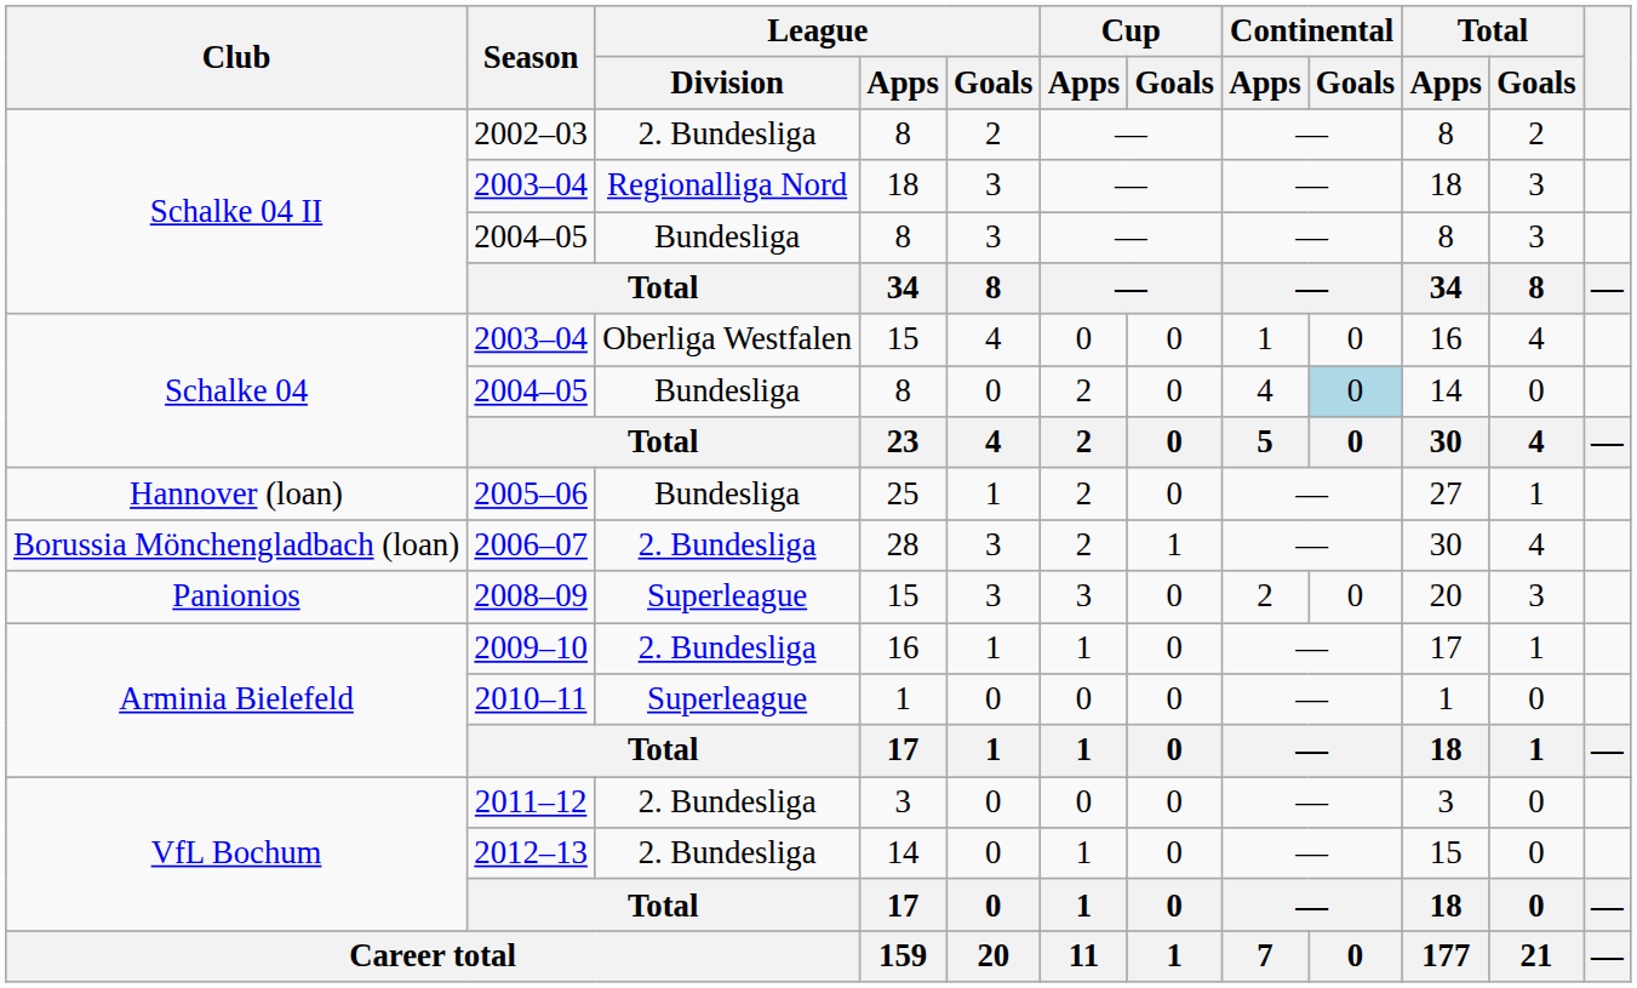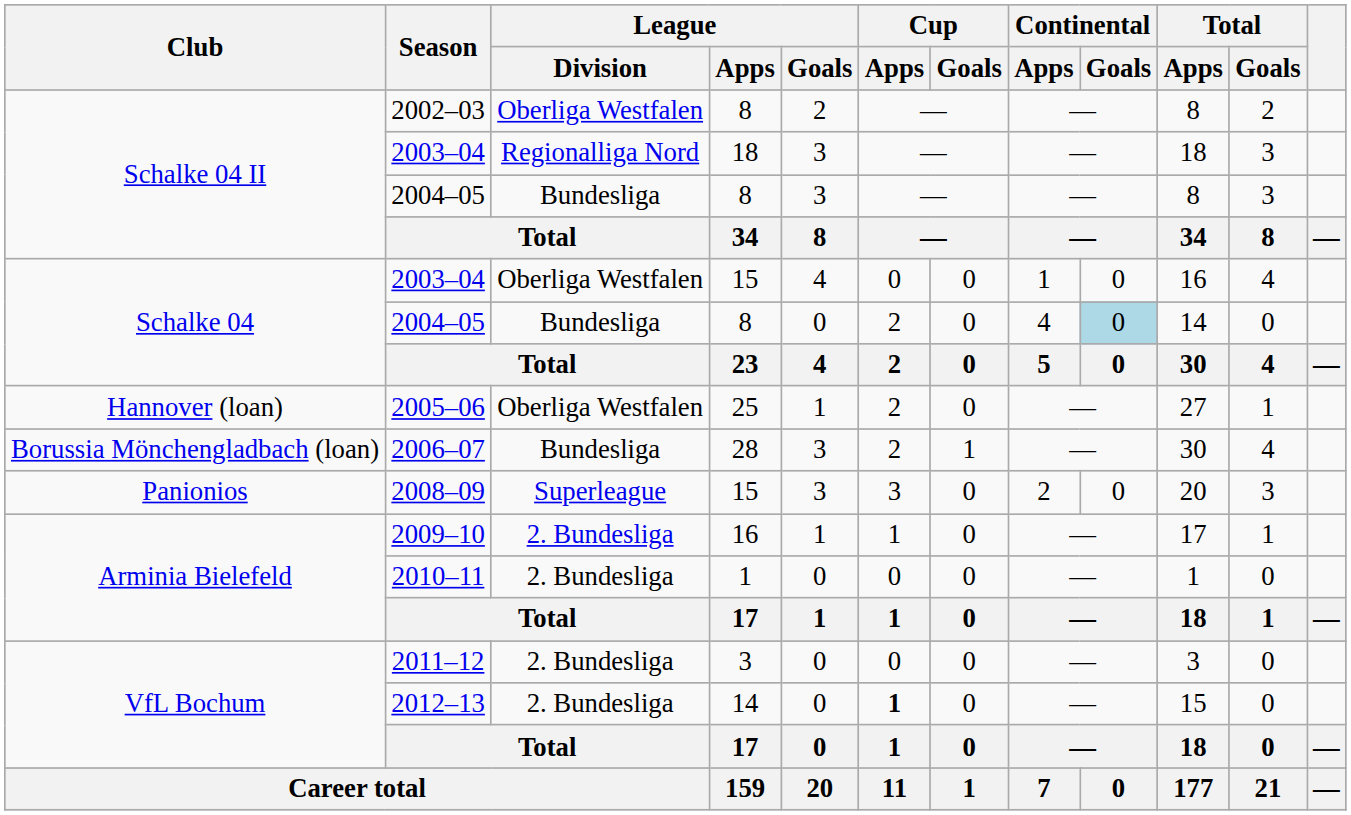2002–03 | League / Division: 2. Bundesliga -> Oberliga Westfalen
2005–06 | League / Division: Bundesliga -> Oberliga Westfalen
2006–07 | League / Division: 2. Bundesliga -> Bundesliga
2010–11 | League / Division: Superleague -> 2. Bundesliga
2012–13 | Cup / Apps: normal -> bold
